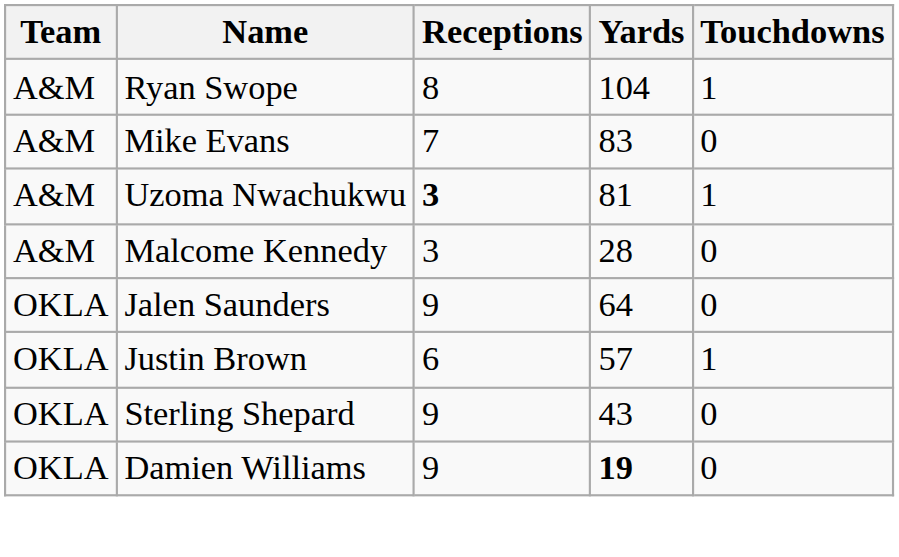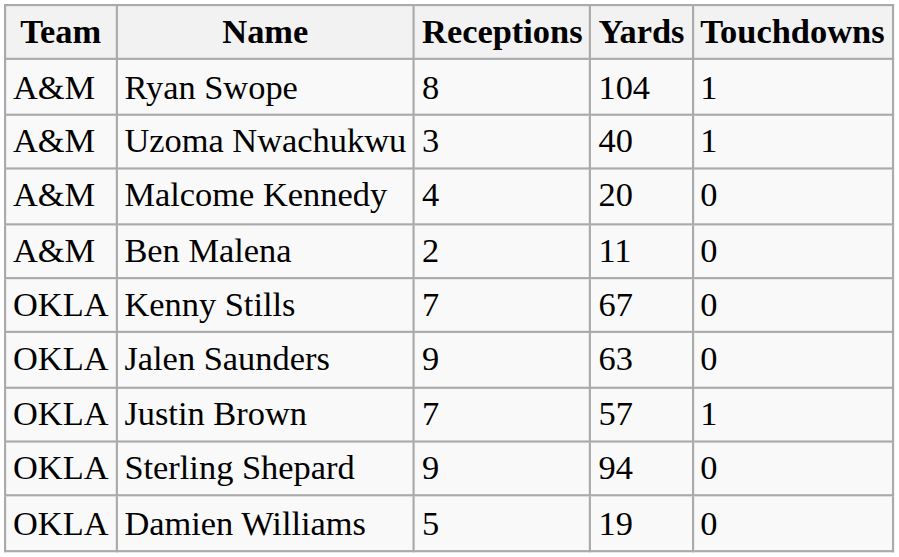- row: A&M | Mike Evans | 7 | 83 | 0
Uzoma Nwachukwu | Receptions: bold -> normal
Uzoma Nwachukwu | Yards: 81 -> 40
Malcome Kennedy | Receptions: 3 -> 4
Malcome Kennedy | Yards: 28 -> 20
+ row: A&M | Ben Malena | 2 | 11 | 0
+ row: OKLA | Kenny Stills | 7 | 67 | 0
Jalen Saunders | Yards: 64 -> 63
Justin Brown | Receptions: 6 -> 7
Sterling Shepard | Yards: 43 -> 94
Damien Williams | Receptions: 9 -> 5
Damien Williams | Yards: bold -> normal
